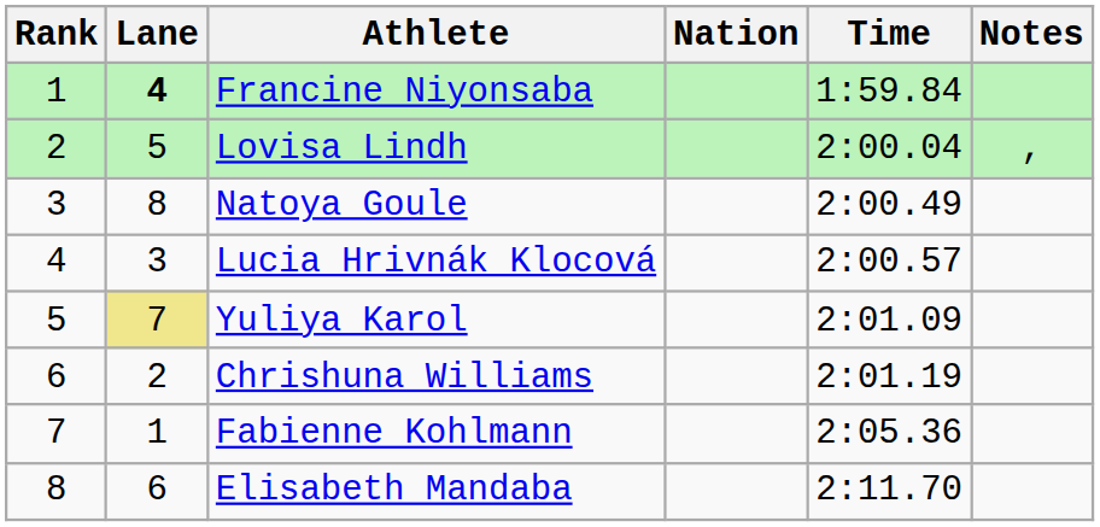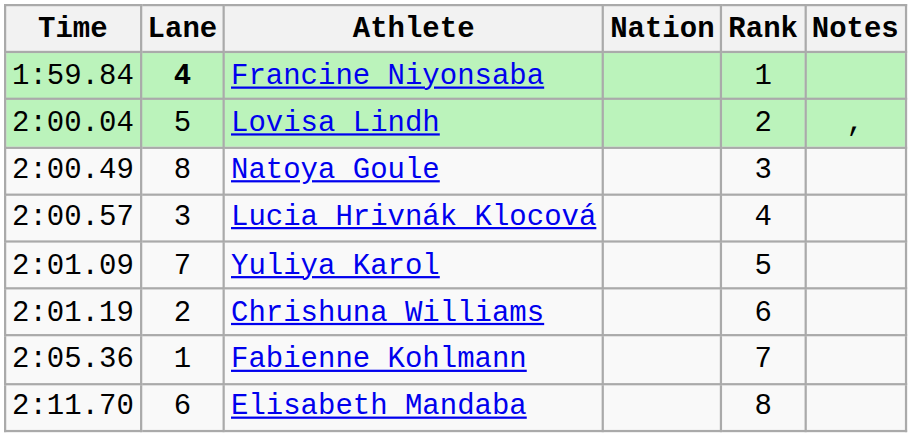columns swapped: Rank <-> Time
Yuliya Karol | Lane: khaki background -> no background
